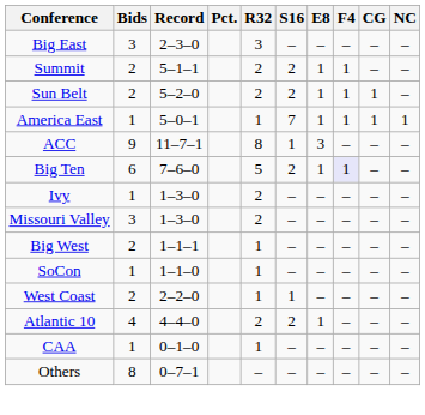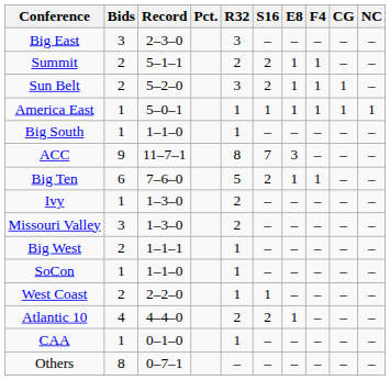Sun Belt | R32: 2 -> 3
America East | S16: 7 -> 1
+ row: Big South | 1 | 1–1–0 | 1 | – | – | – | – | –
ACC | S16: 1 -> 7
Big Ten | F4: lavender background -> no background
